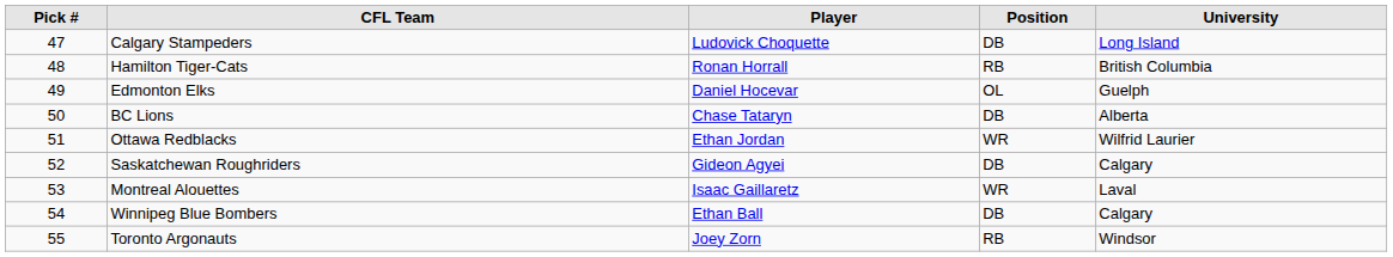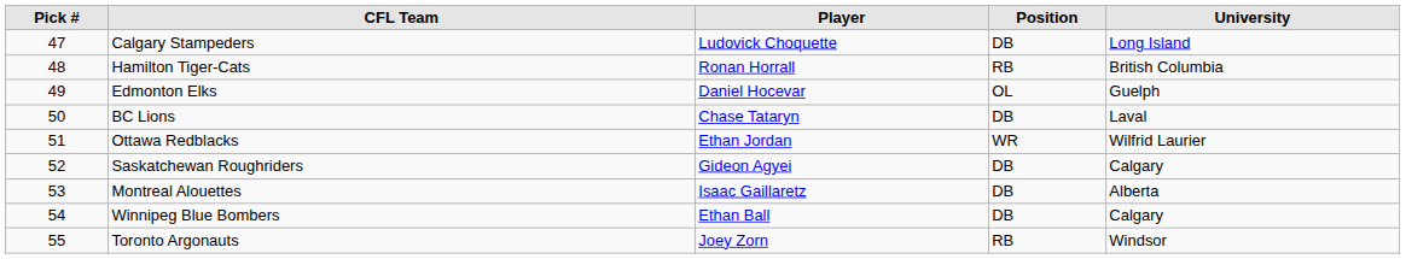BC Lions | University: Alberta -> Laval
Montreal Alouettes | Position: WR -> DB
Montreal Alouettes | University: Laval -> Alberta
